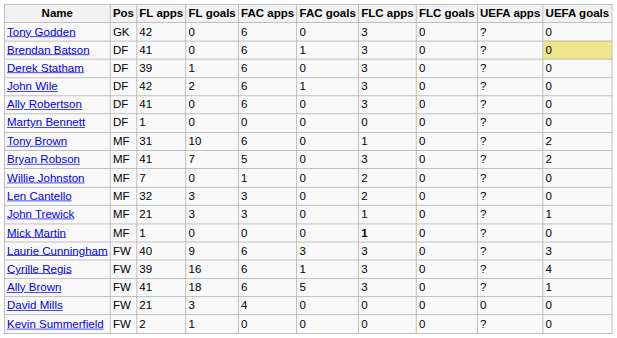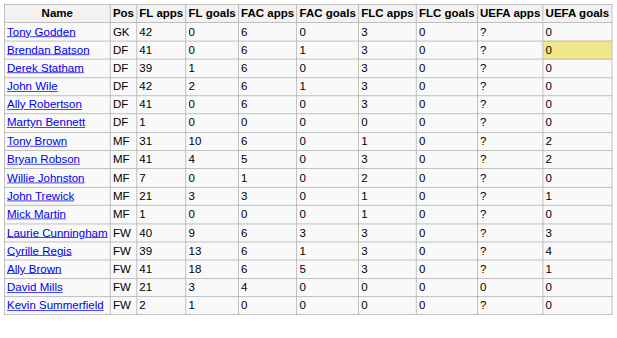Bryan Robson | FL goals: 7 -> 4
- row: Len Cantello | MF | 32 | 3 | 3 | 0 | 2 | 0 | ? | 0
Mick Martin | FLC apps: bold -> normal
Cyrille Regis | FL goals: 16 -> 13
